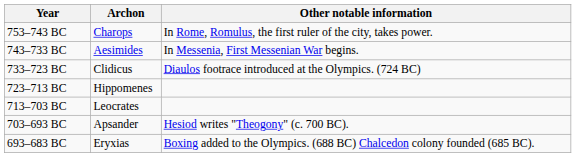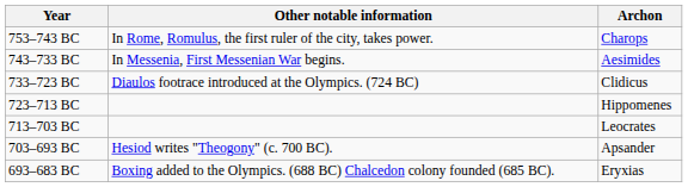columns swapped: Archon <-> Other notable information
